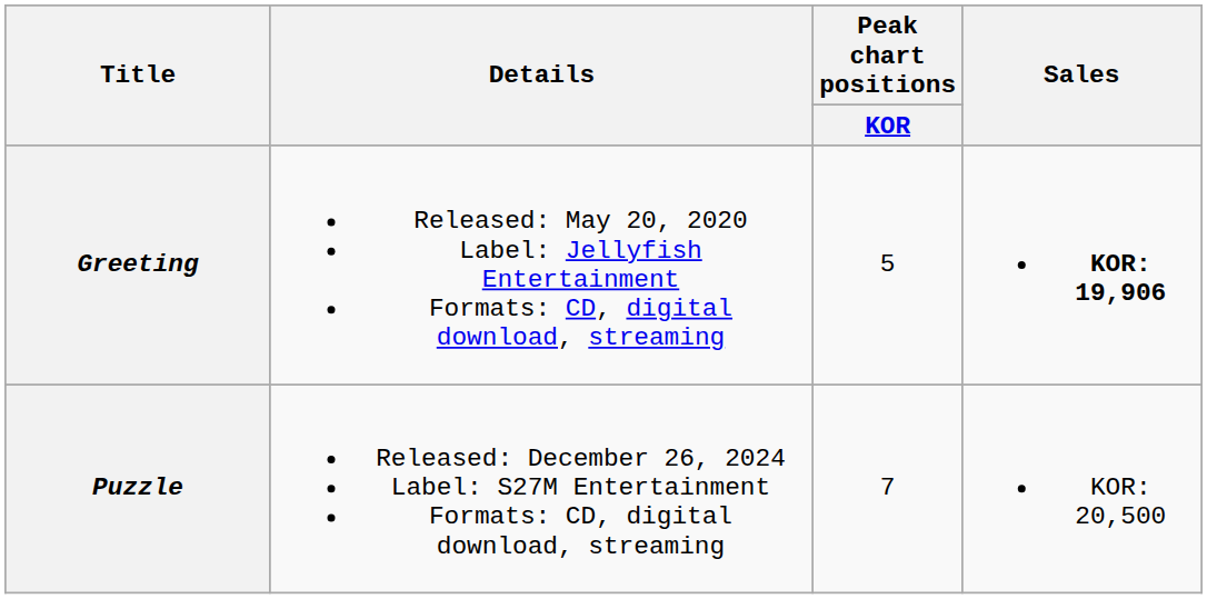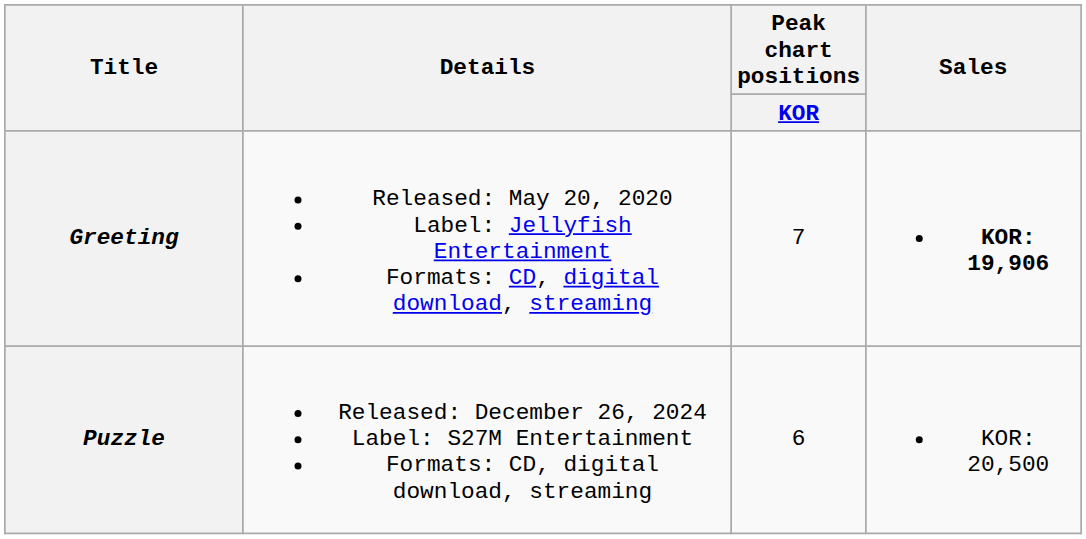Greeting | Peak chart positions / KOR: 5 -> 7
Puzzle | Peak chart positions / KOR: 7 -> 6
